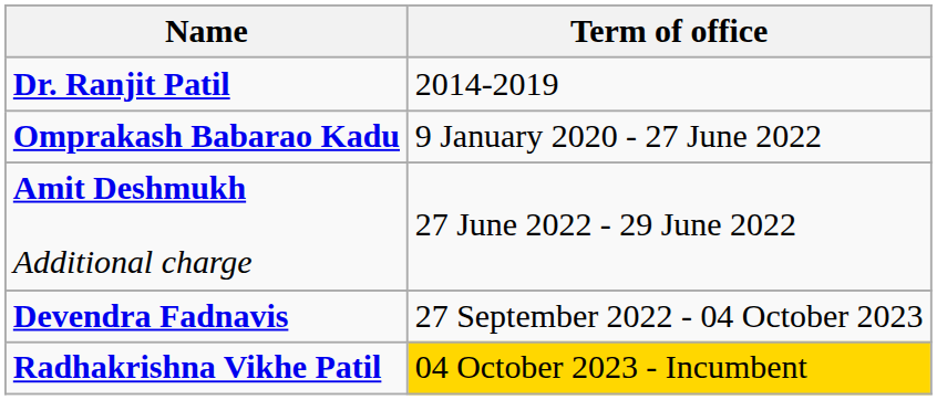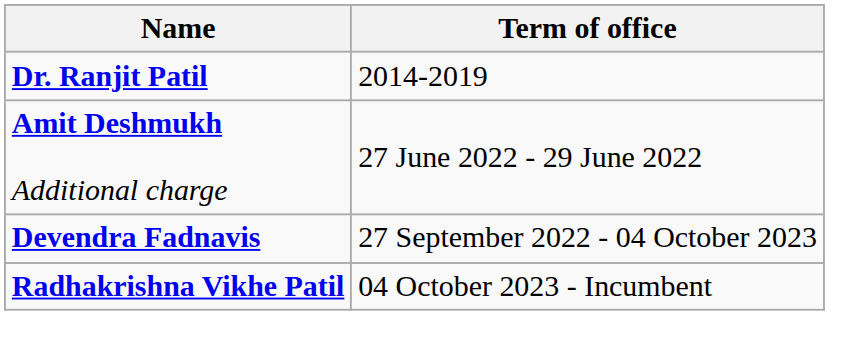- row: Omprakash Babarao Kadu | 9 January 2020 - 27 June 2022
Radhakrishna Vikhe Patil | Term of office: gold background -> no background
